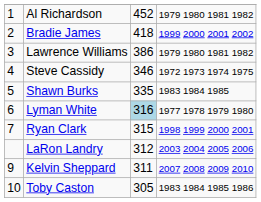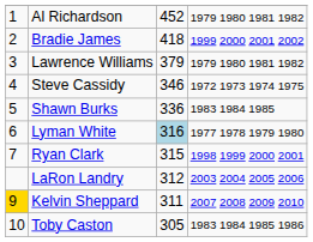Lawrence Williams | column 3: 386 -> 379
Shawn Burks | column 3: 335 -> 336
Kelvin Sheppard | column 1: no background -> gold background
